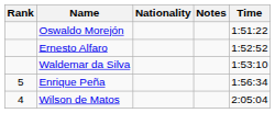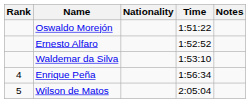columns swapped: Time <-> Notes
Enrique Peña | Rank: 5 -> 4
Wilson de Matos | Rank: 4 -> 5
